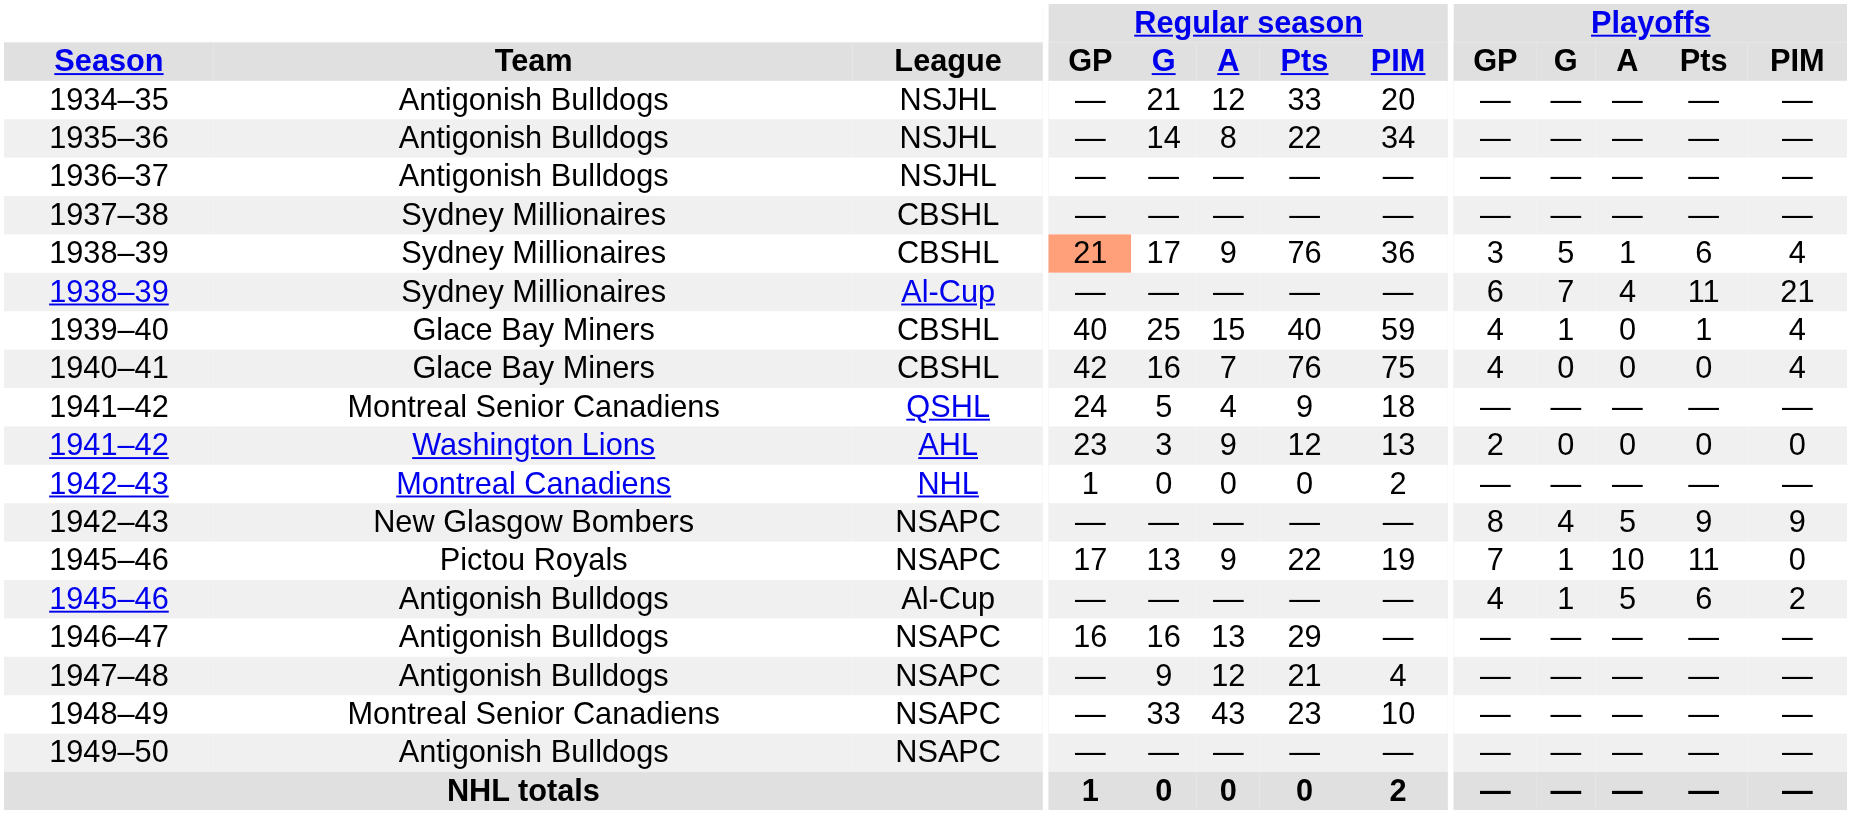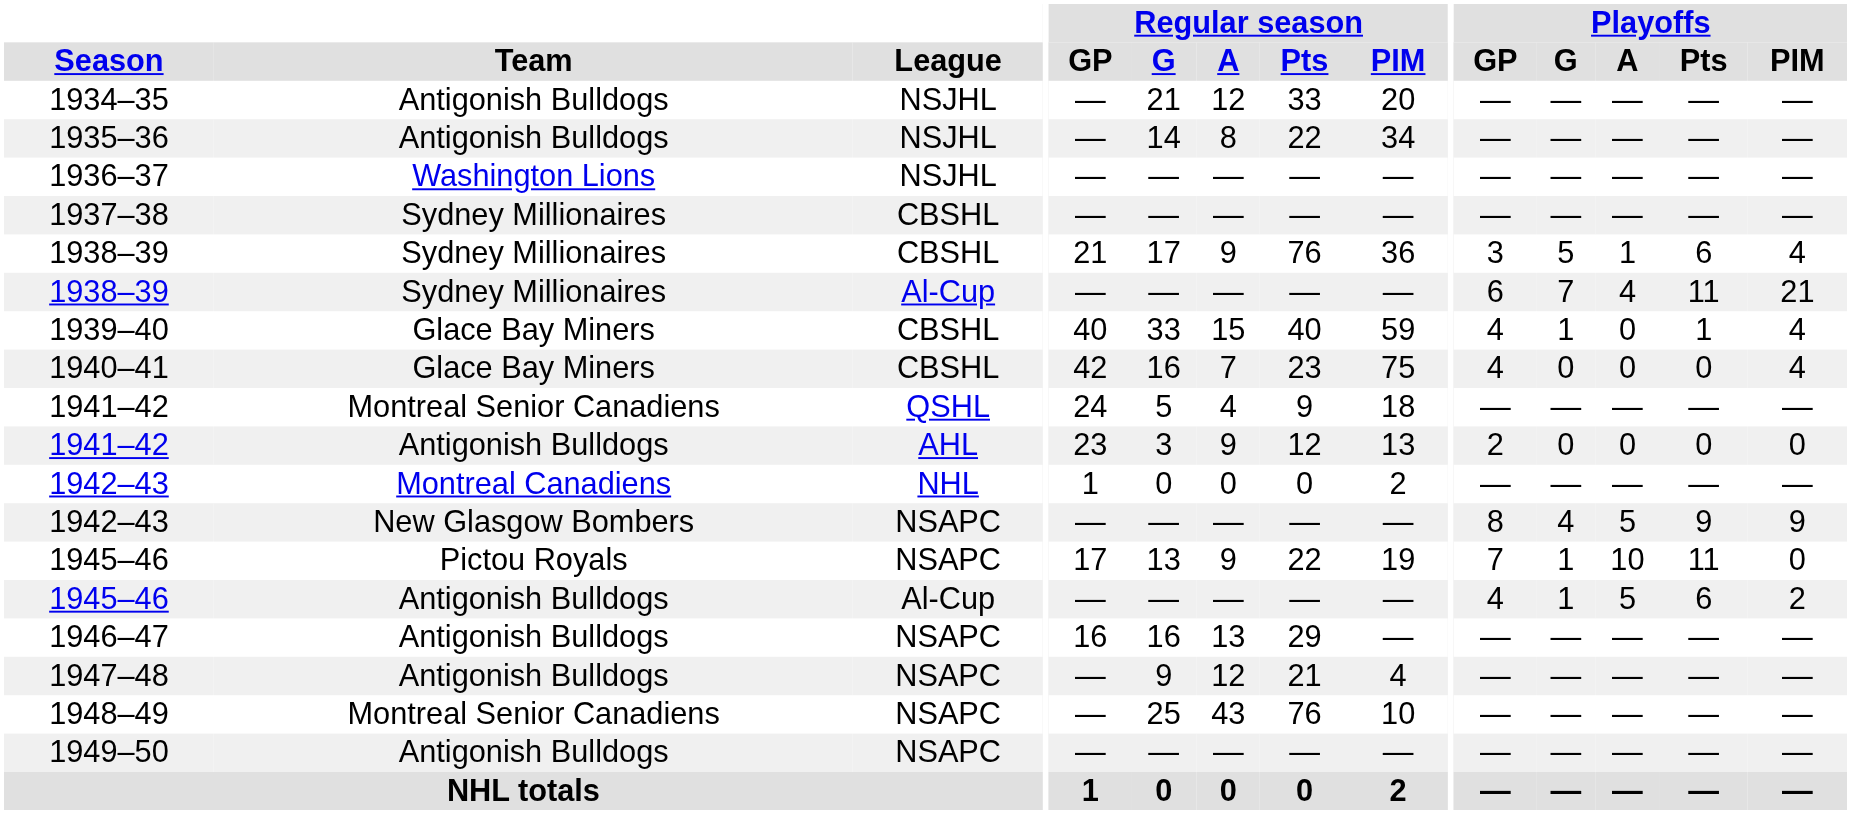1936–37 | Team: Antigonish Bulldogs -> Washington Lions
1938–39 / CBSHL | Regular season / GP: lightsalmon background -> no background
1939–40 | Regular season / G: 25 -> 33
1940–41 | Regular season / Pts: 76 -> 23
1941–42 / AHL | Team: Washington Lions -> Antigonish Bulldogs
1948–49 | Regular season / G: 33 -> 25
1948–49 | Regular season / Pts: 23 -> 76
